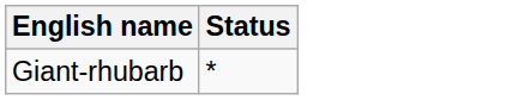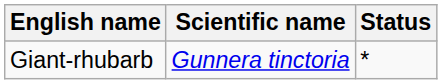+ column: Scientific name | Gunnera tinctoria
